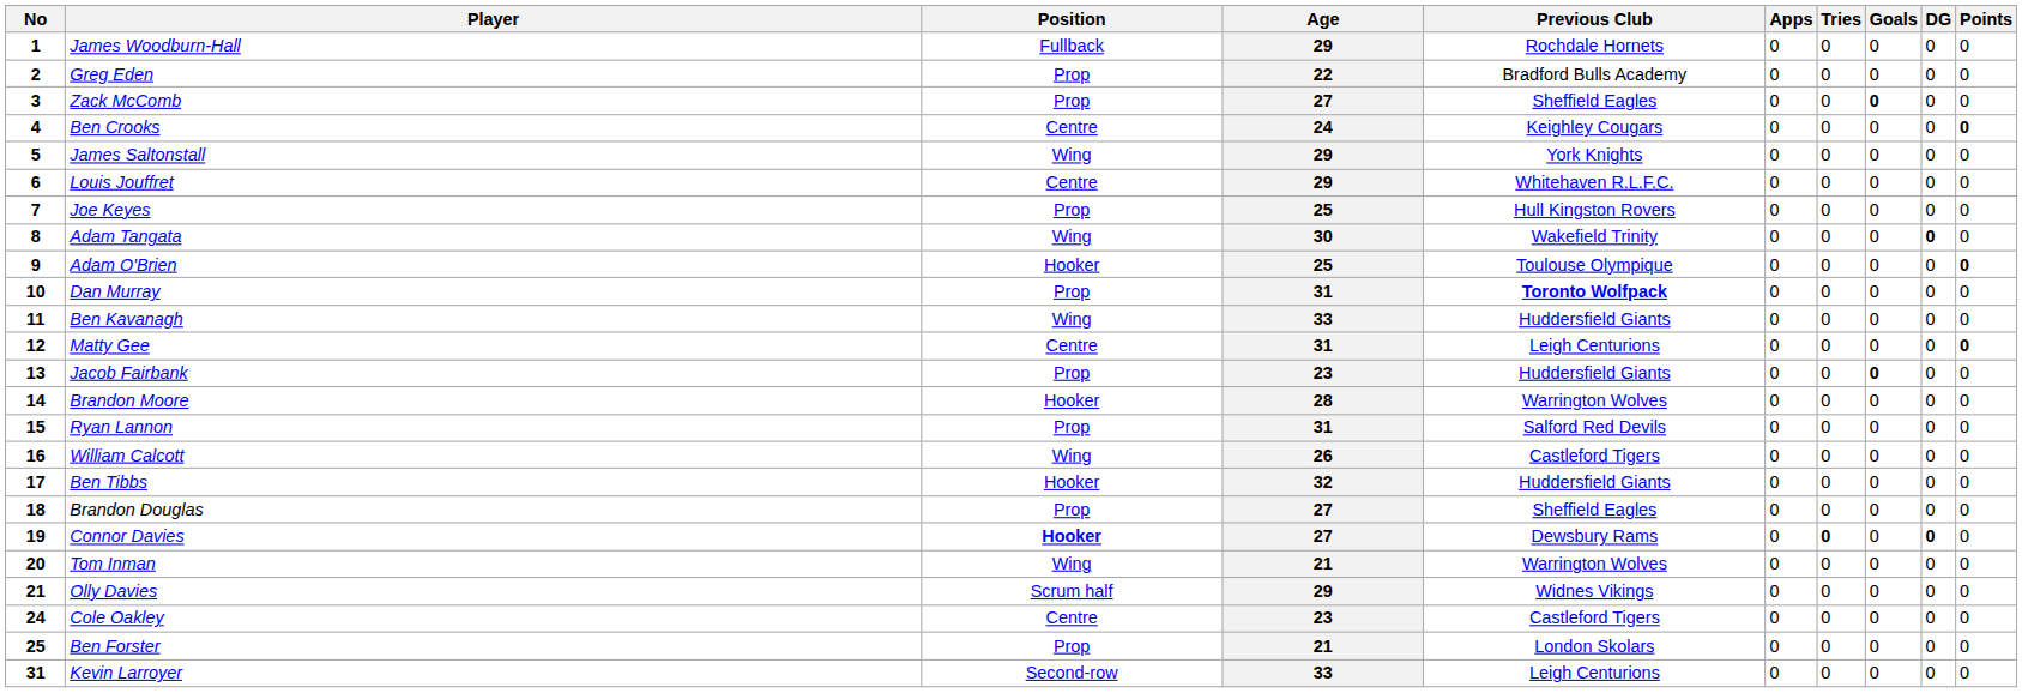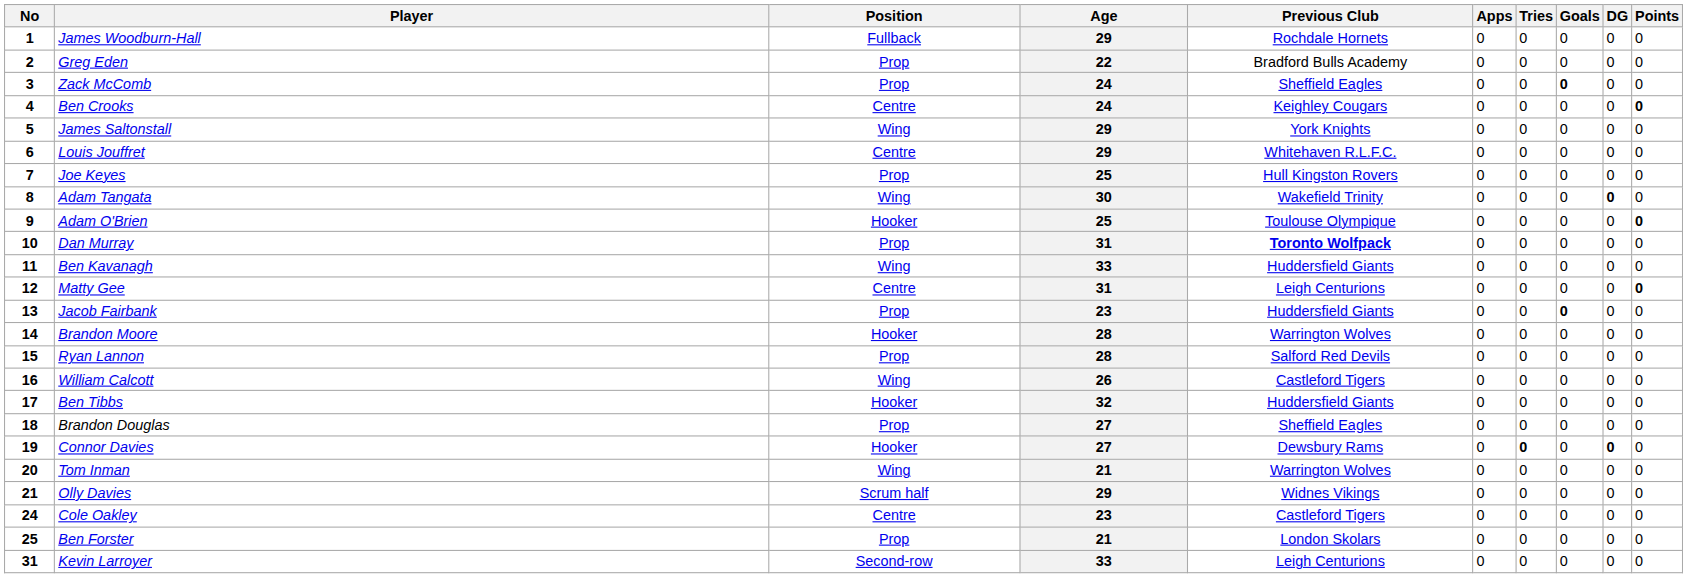Zack McComb | Age: 27 -> 24
Ryan Lannon | Age: 31 -> 28
Connor Davies | Position: bold -> normal
